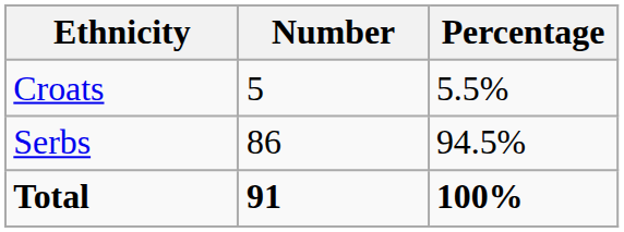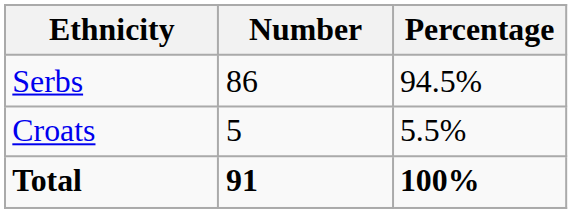rows swapped: Serbs <-> Croats
